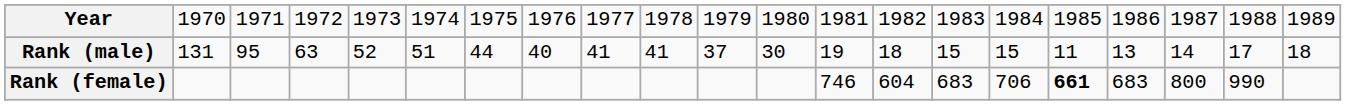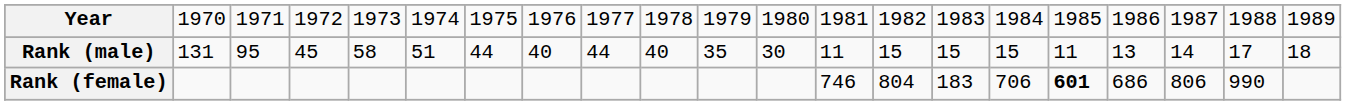Rank (male) | column 4: 63 -> 45
Rank (male) | column 5: 52 -> 58
Rank (male) | column 9: 41 -> 44
Rank (male) | column 10: 41 -> 40
Rank (male) | column 11: 37 -> 35
Rank (male) | column 13: 19 -> 11
Rank (male) | column 14: 18 -> 15
Rank (female) | column 14: 604 -> 804
Rank (female) | column 15: 683 -> 183
Rank (female) | column 17: 661 -> 601
Rank (female) | column 18: 683 -> 686
Rank (female) | column 19: 800 -> 806
